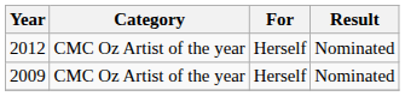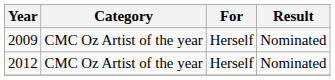rows swapped: 2009 <-> 2012
